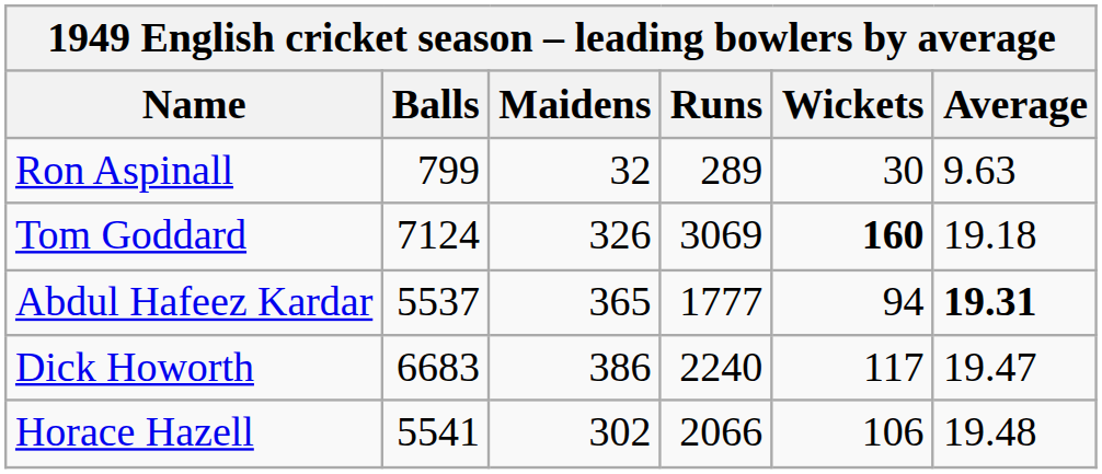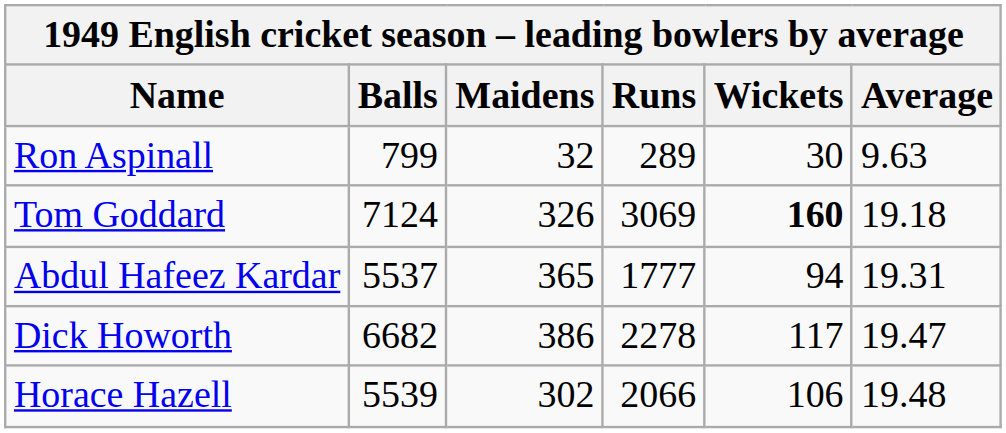Abdul Hafeez Kardar | Average: bold -> normal
Dick Howorth | Balls: 6683 -> 6682
Dick Howorth | Runs: 2240 -> 2278
Horace Hazell | Balls: 5541 -> 5539
